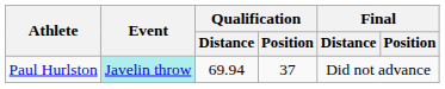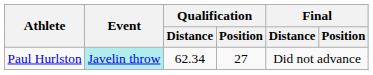Paul Hurlston | Qualification / Distance: 69.94 -> 62.34
Paul Hurlston | Qualification / Position: 37 -> 27
